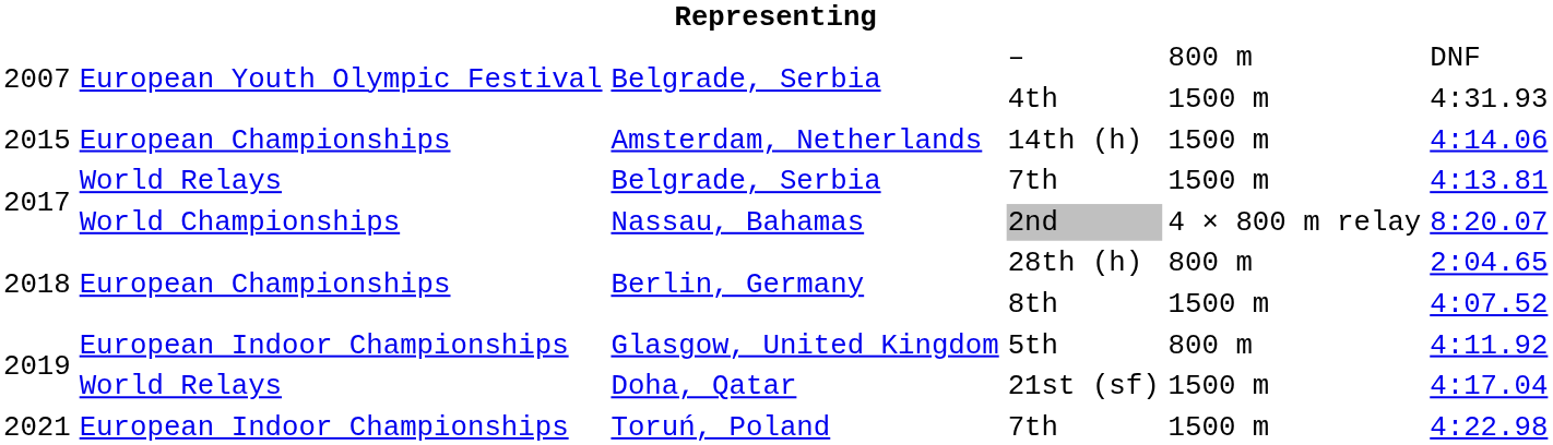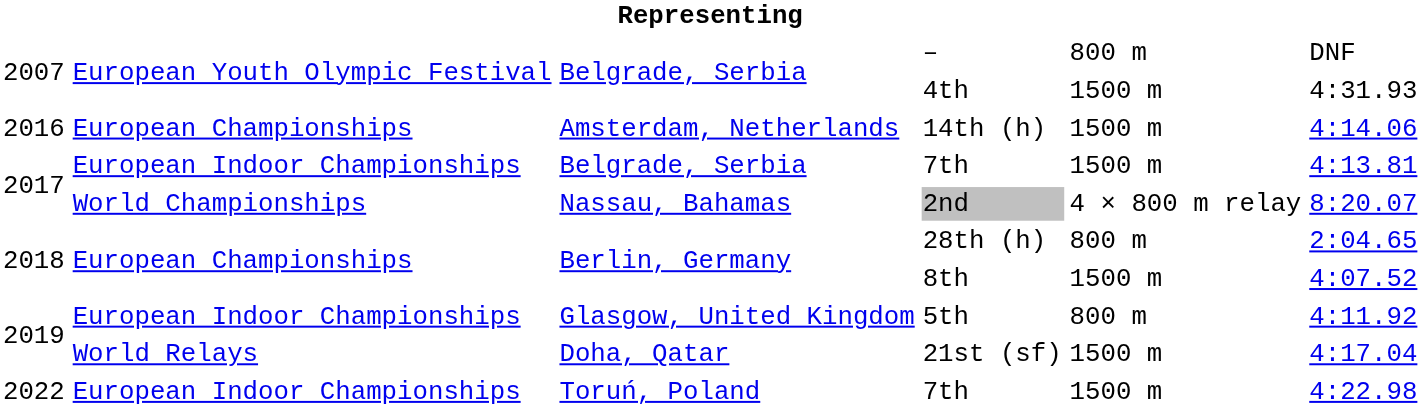14th (h) | column 1: 2015 -> 2016
Belgrade, Serbia / 7th | column 2: World Relays -> European Indoor Championships
Toruń, Poland / 7th | column 1: 2021 -> 2022
